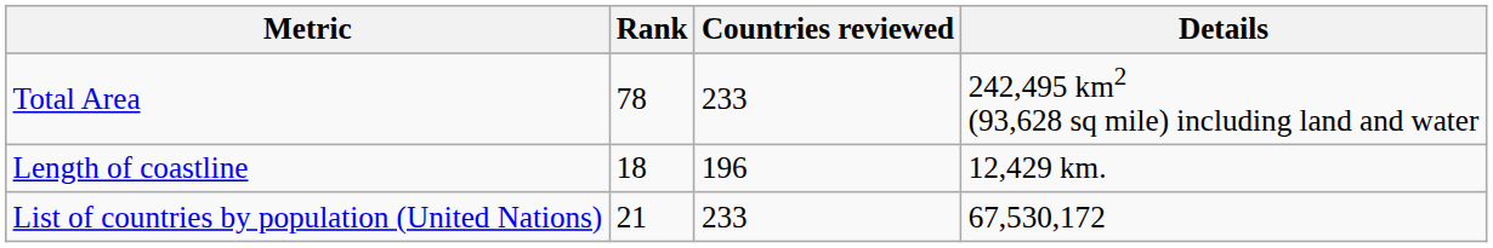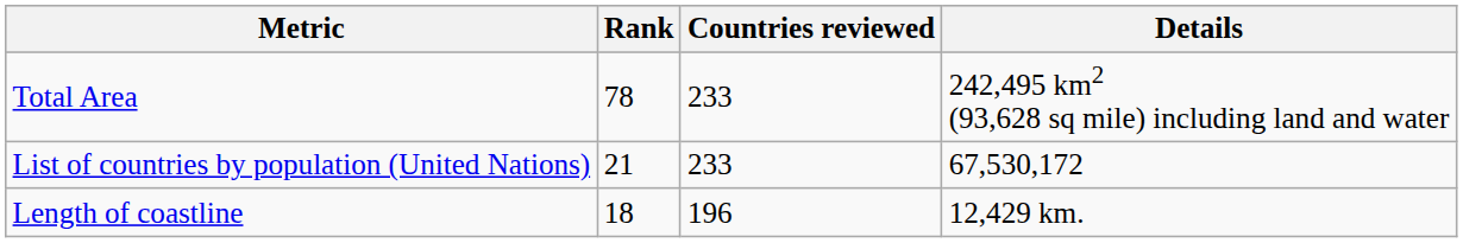rows swapped: Length of coastline <-> List of countries by population (United Nations)
